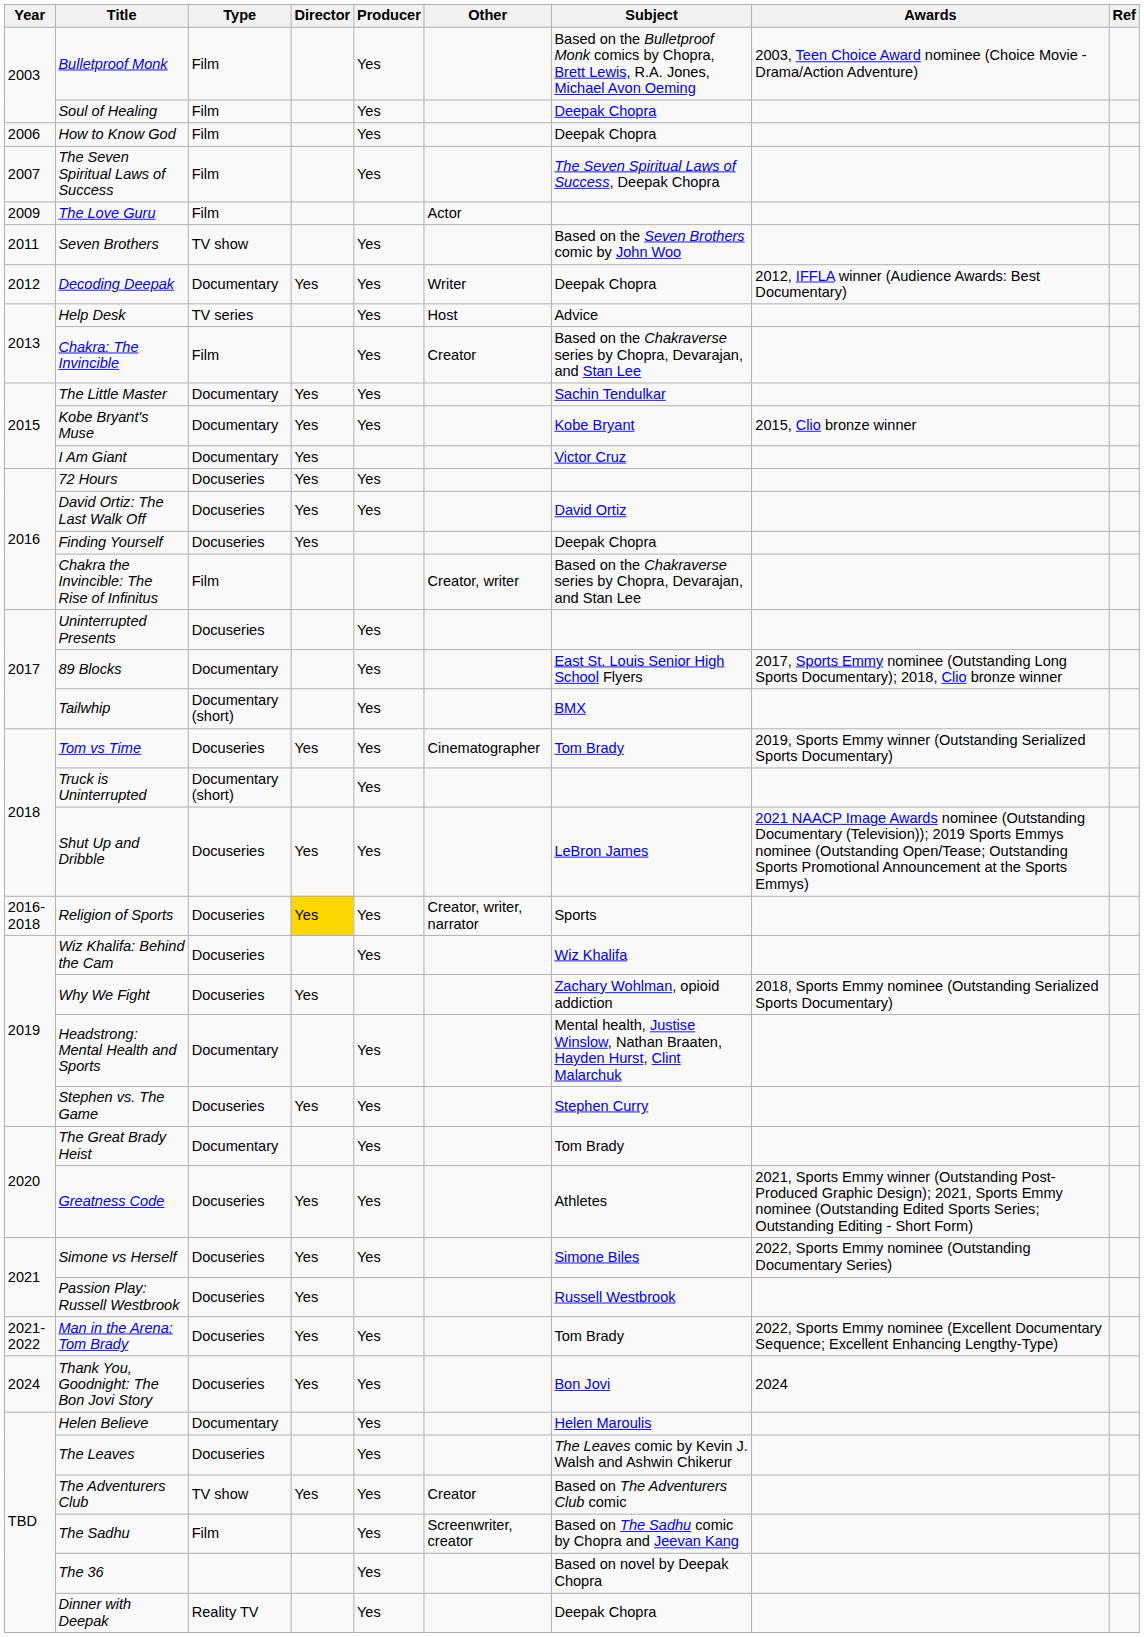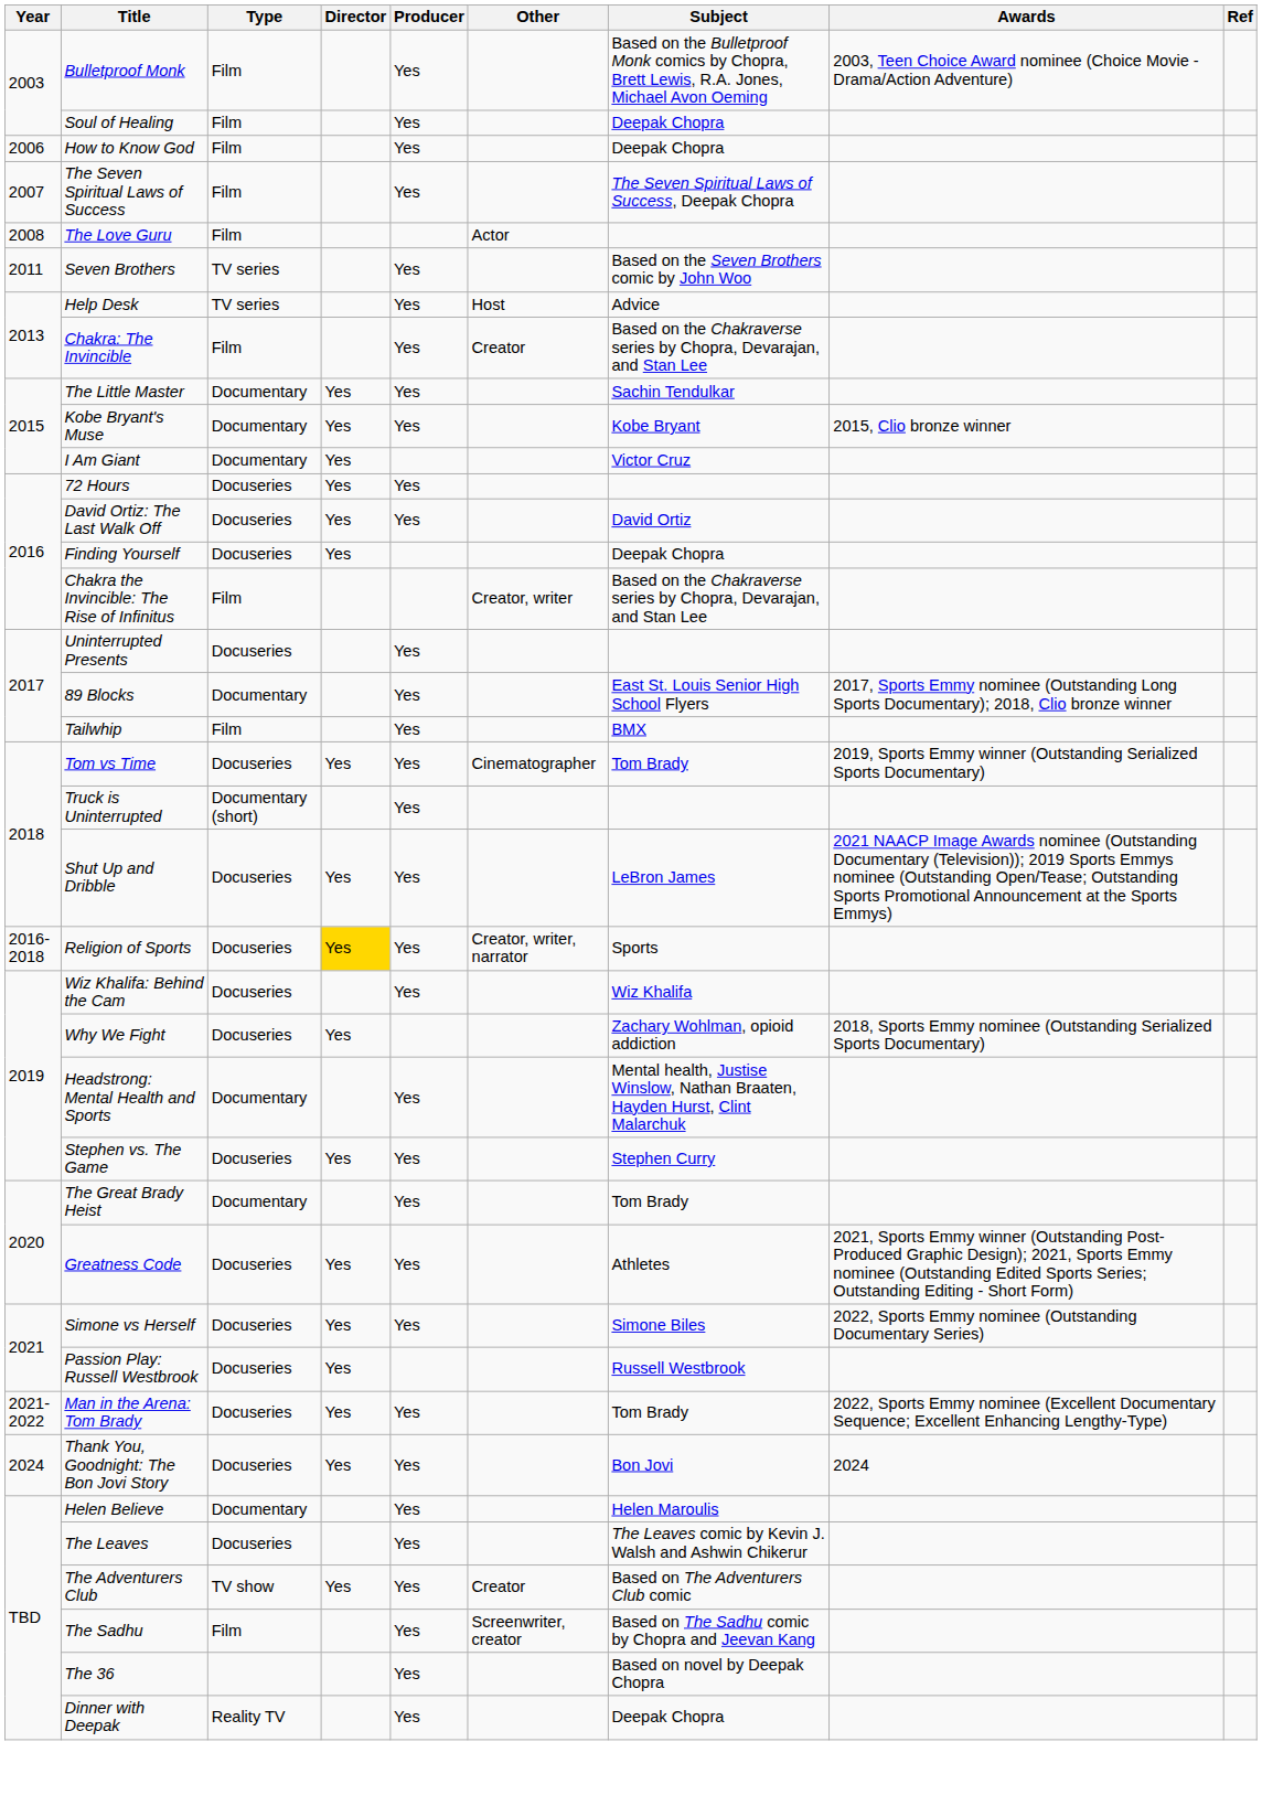The Love Guru | Year: 2009 -> 2008
Seven Brothers | Type: TV show -> TV series
- row: 2012 | Decoding Deepak | Documentary | Yes | Yes | Writer | Deepak Chopra | 2012, IFFLA winner (Audience Awards: Best Documentary)
Tailwhip | Type: Documentary (short) -> Film
